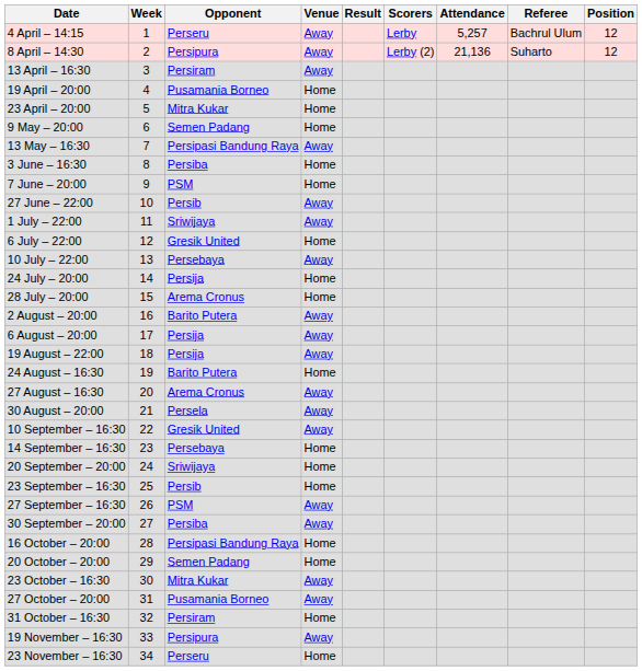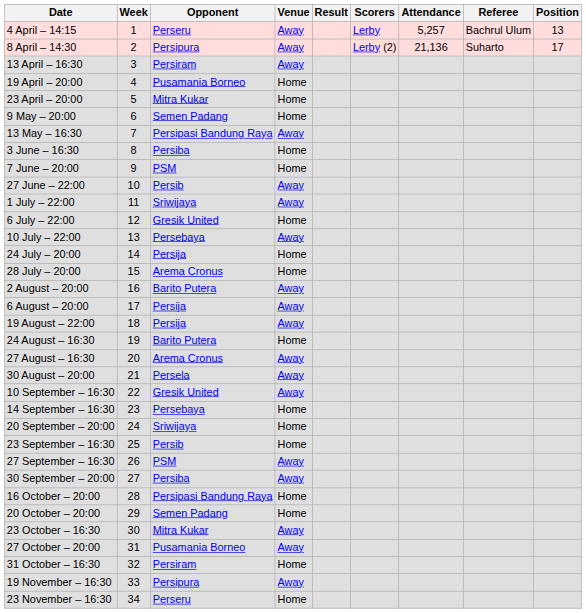4 April – 14:15 | Position: 12 -> 13
8 April – 14:30 | Position: 12 -> 17
